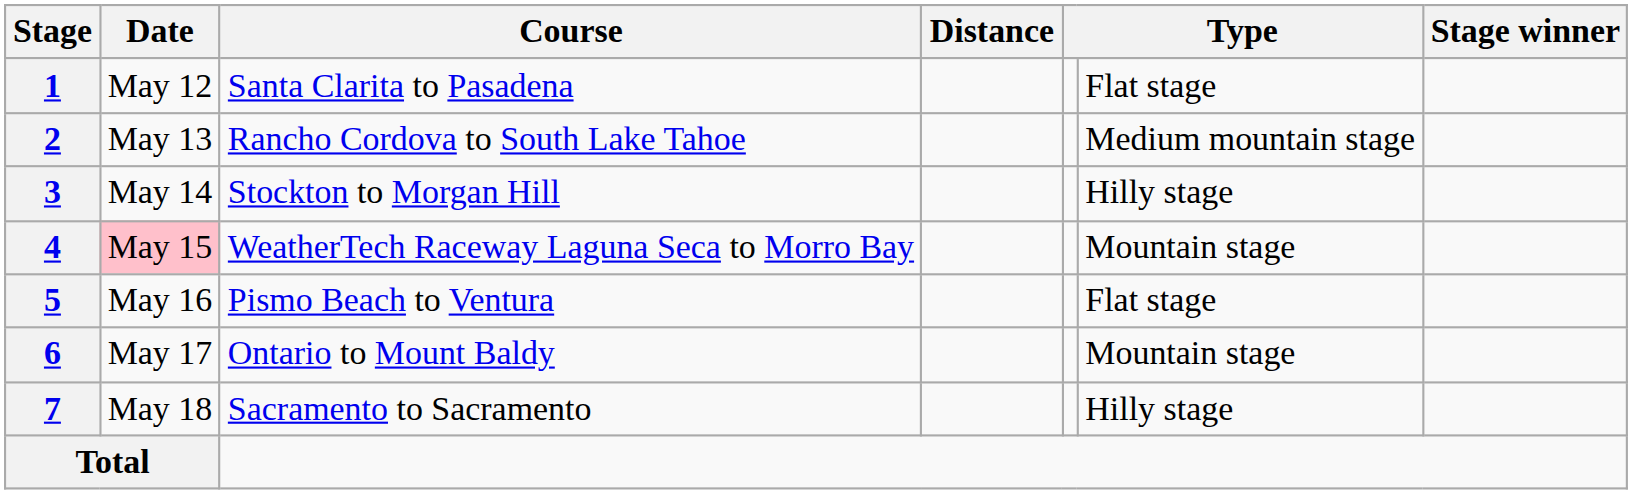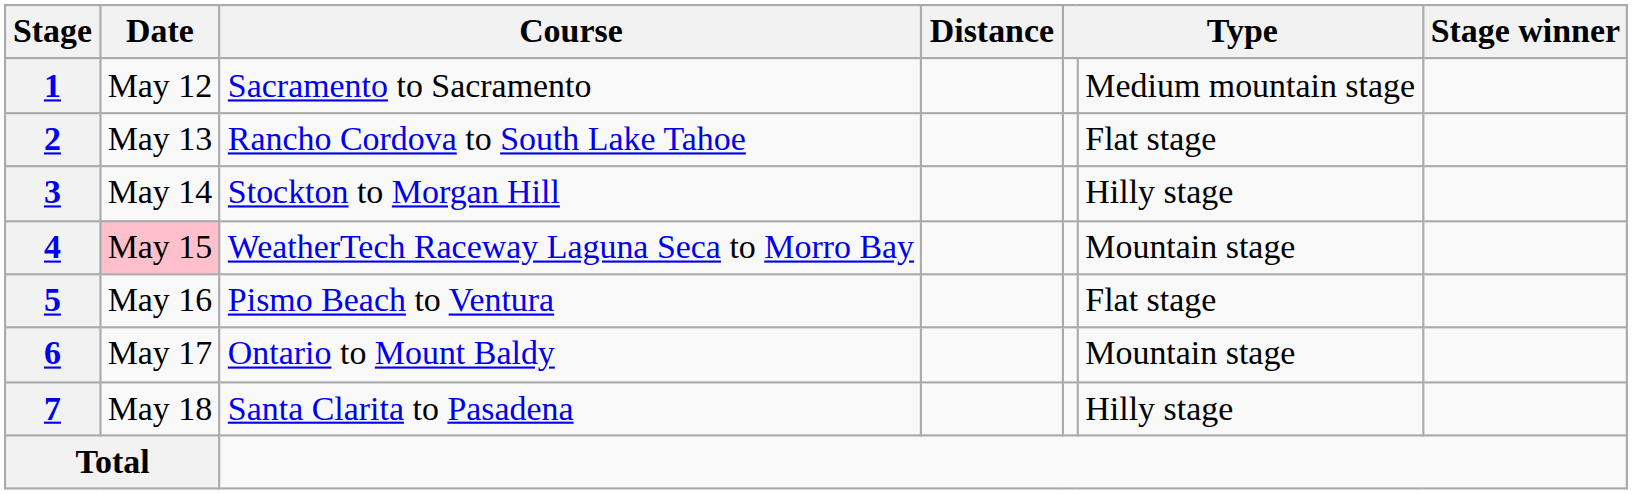1 | Course: Santa Clarita to Pasadena -> Sacramento to Sacramento
1 | column 6: Flat stage -> Medium mountain stage
2 | column 6: Medium mountain stage -> Flat stage
7 | Course: Sacramento to Sacramento -> Santa Clarita to Pasadena
